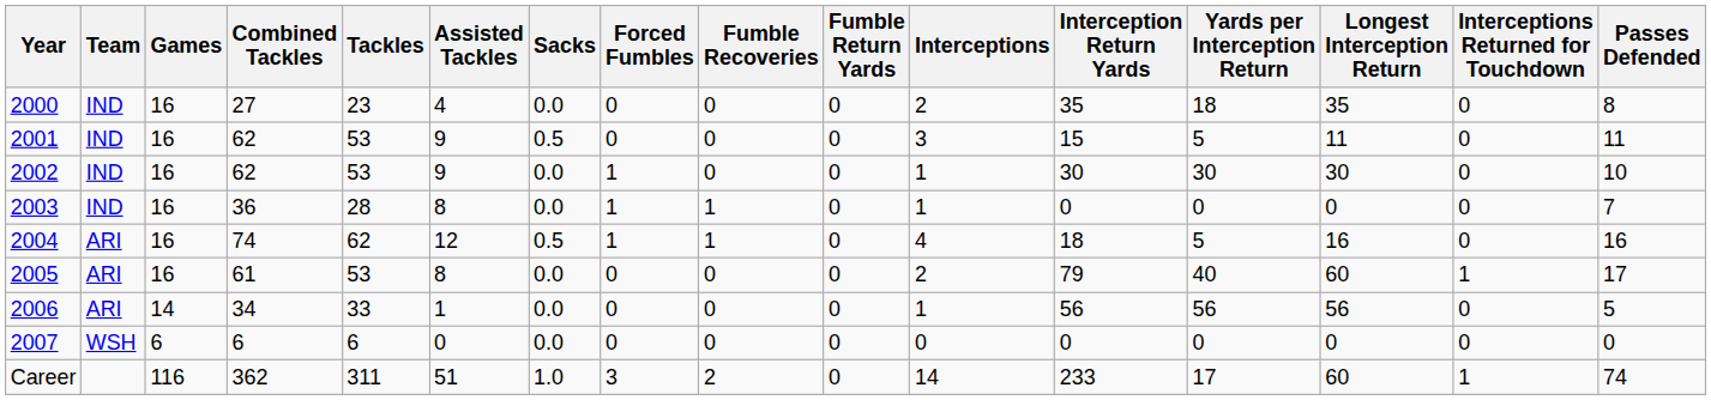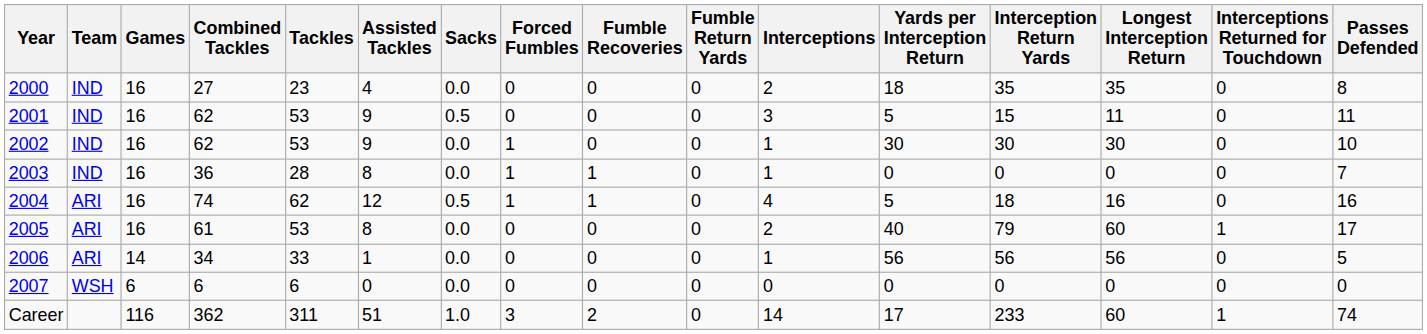columns swapped: Interception Return Yards <-> Yards per Interception Return
